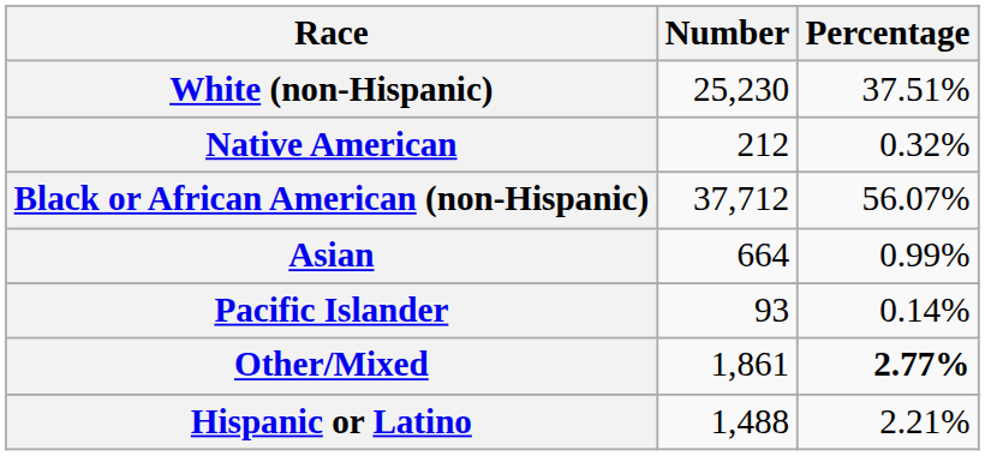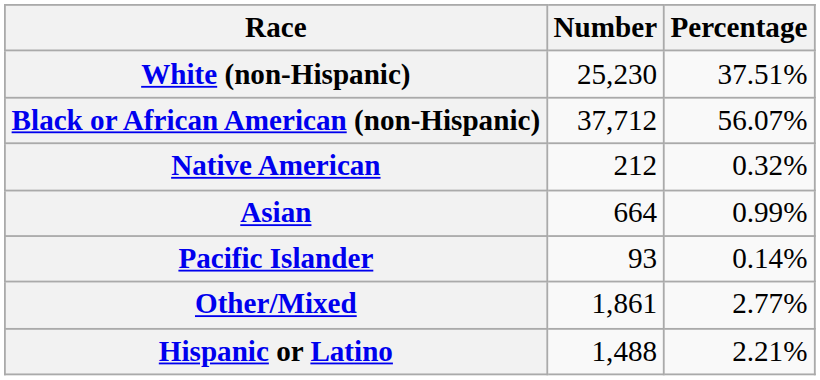rows swapped: Black or African American (non-Hispanic) <-> Native American
Other/Mixed | Percentage: bold -> normal
